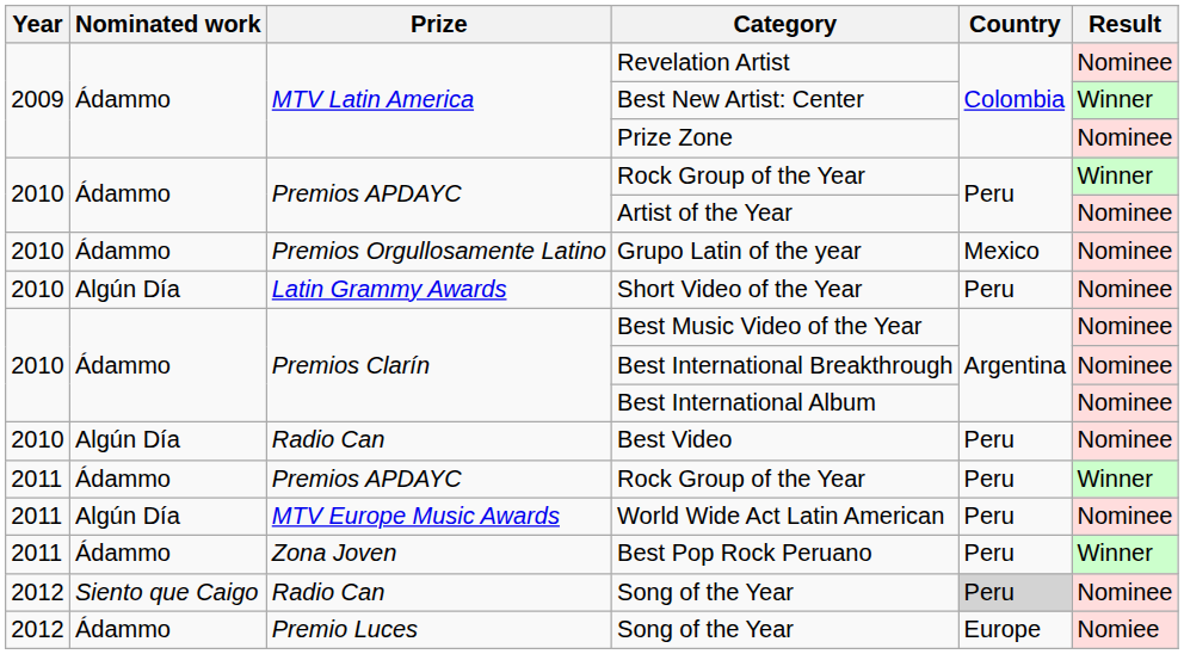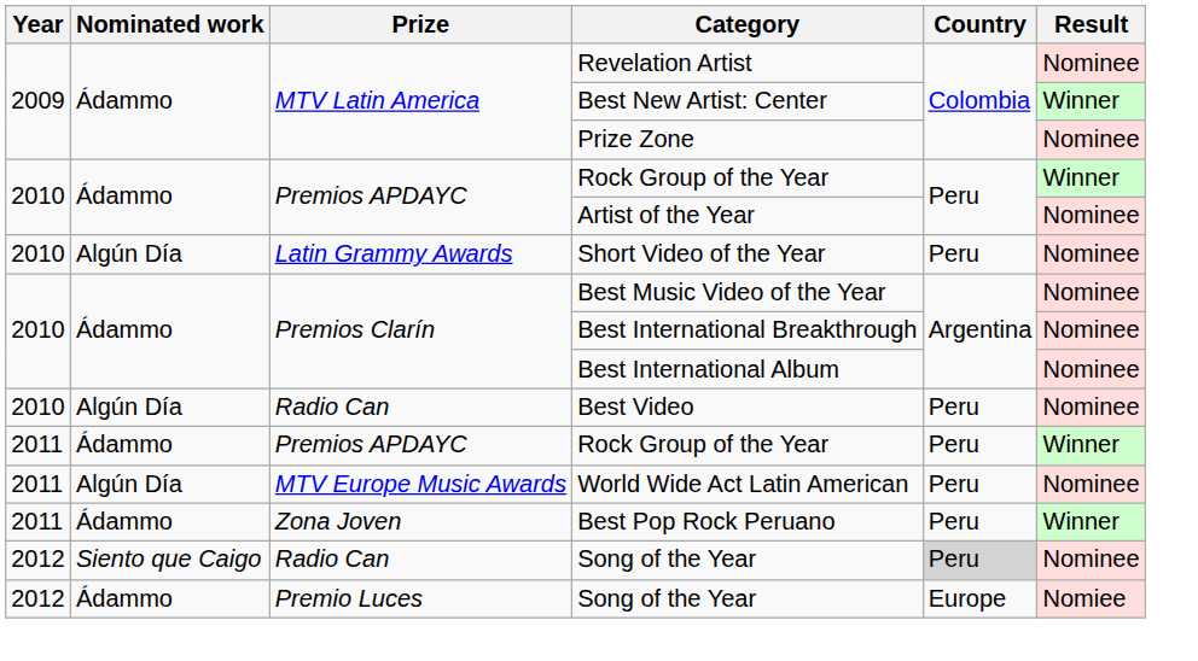- row: 2010 | Ádammo | Premios Orgullosamente Latino | Grupo Latin of the year | Mexico | Nominee
